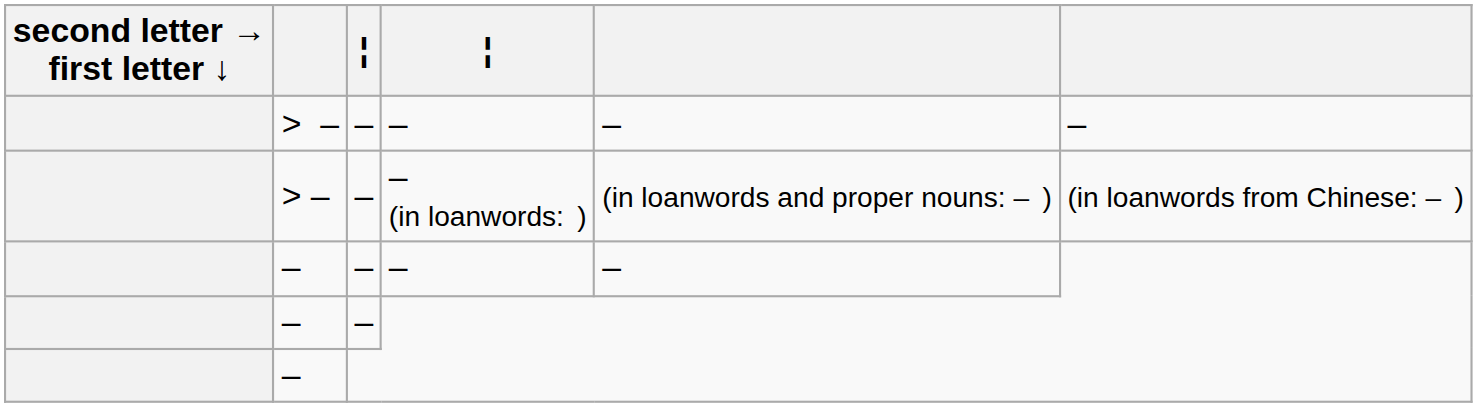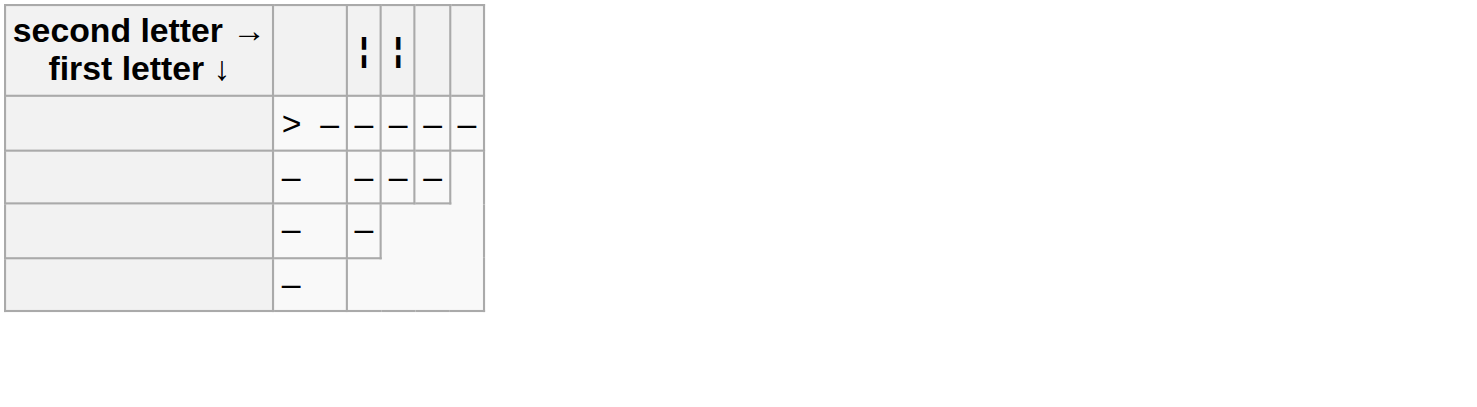- row: > – | – | – (in loanwords: ) | (in loanwords and proper nouns: – ) | (in loanwords from Chinese: – )
